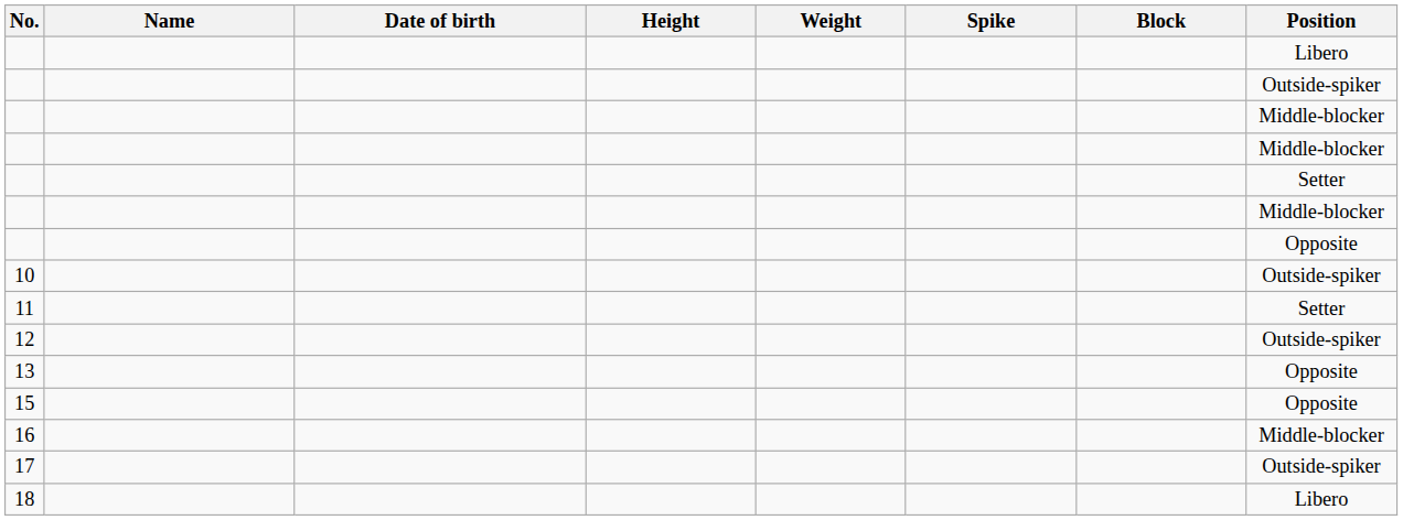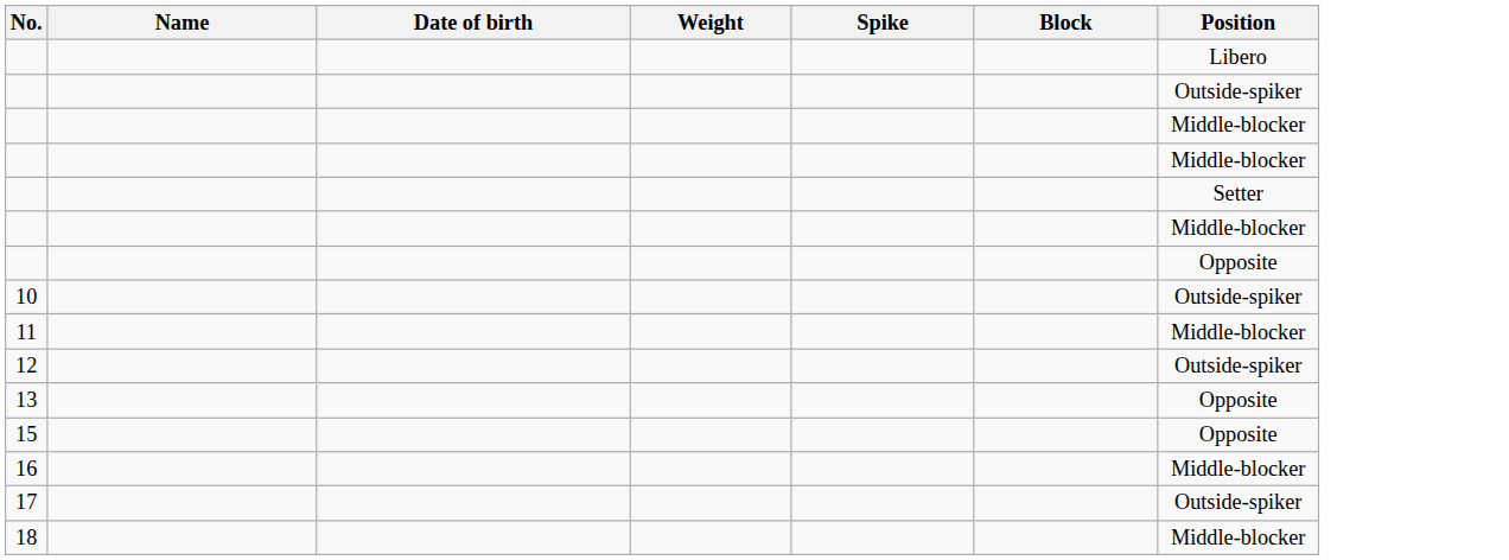- column: Height
11 | Position: Setter -> Middle-blocker
18 | Position: Libero -> Middle-blocker
